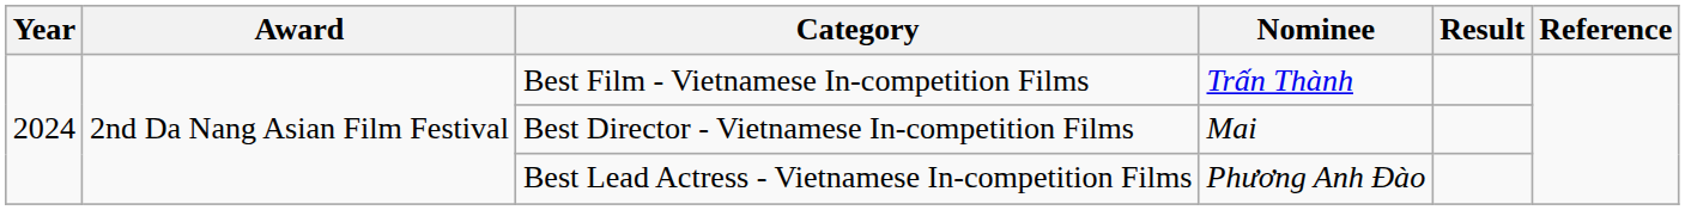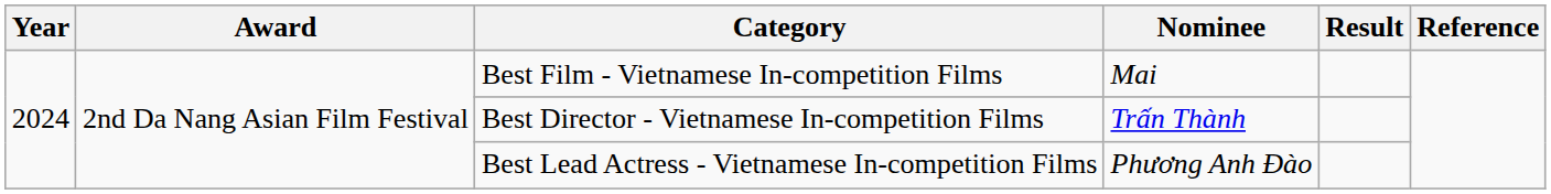Best Film - Vietnamese In-competition Films | Nominee: Trấn Thành -> Mai
Best Director - Vietnamese In-competition Films | Nominee: Mai -> Trấn Thành
